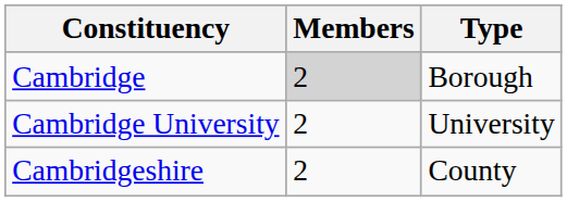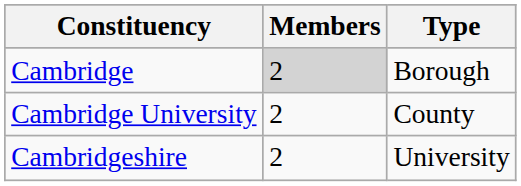Cambridge University | Type: University -> County
Cambridgeshire | Type: County -> University
